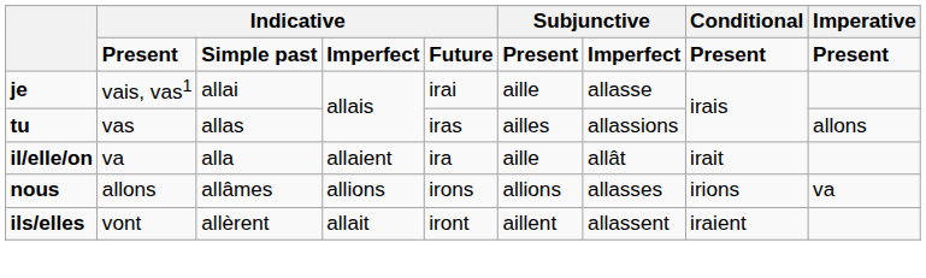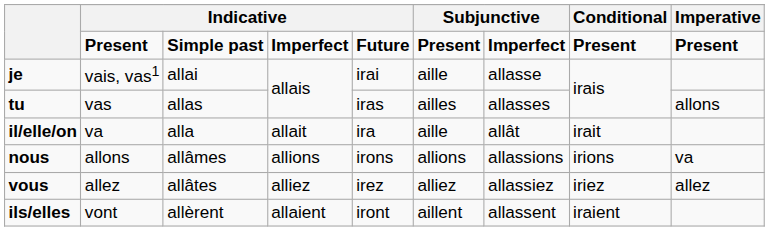tu | column 7: allassions -> allasses
il/elle/on | column 4: allaient -> allait
nous | column 7: allasses -> allassions
+ row: vous | allez | allâtes | alliez | irez | alliez | allassiez | iriez | allez
ils/elles | column 4: allait -> allaient
